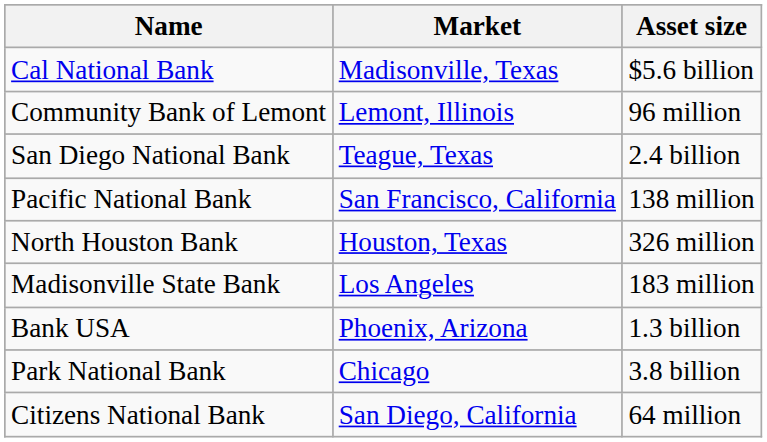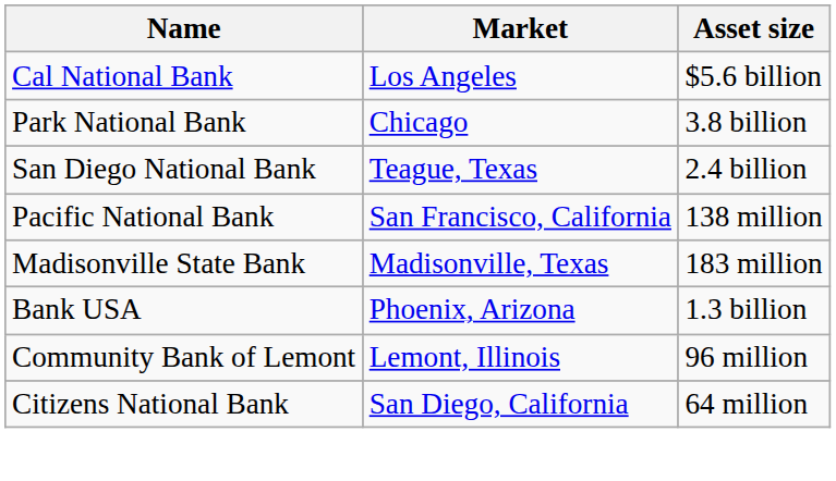Cal National Bank | Market: Madisonville, Texas -> Los Angeles
rows swapped: Park National Bank <-> Community Bank of Lemont
- row: North Houston Bank | Houston, Texas | 326 million
Madisonville State Bank | Market: Los Angeles -> Madisonville, Texas
